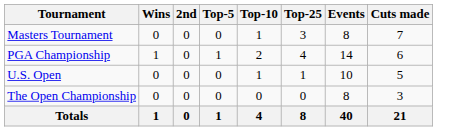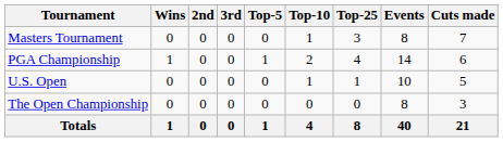+ column: 3rd | 0 | 0 | 0 | 0 | 0
